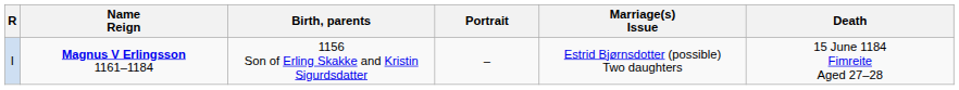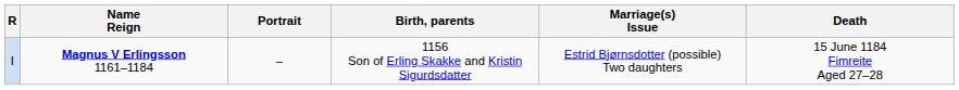columns swapped: Portrait <-> Birth, parents
